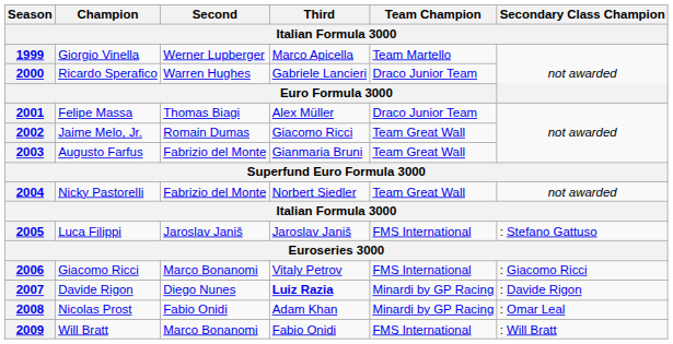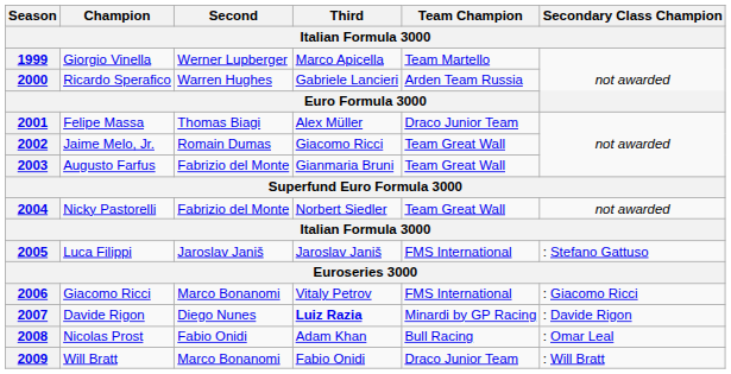2000 | Team Champion: Draco Junior Team -> Arden Team Russia
2008 | Team Champion: Minardi by GP Racing -> Bull Racing
2009 | Team Champion: FMS International -> Draco Junior Team
